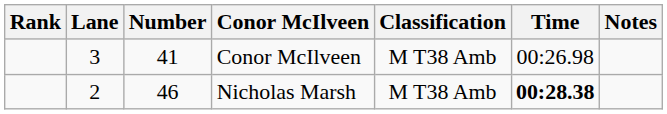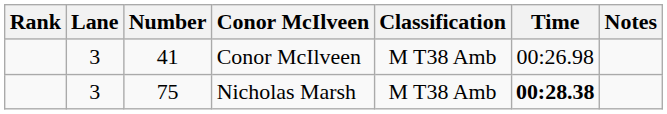Nicholas Marsh | Lane: 2 -> 3
Nicholas Marsh | Number: 46 -> 75
